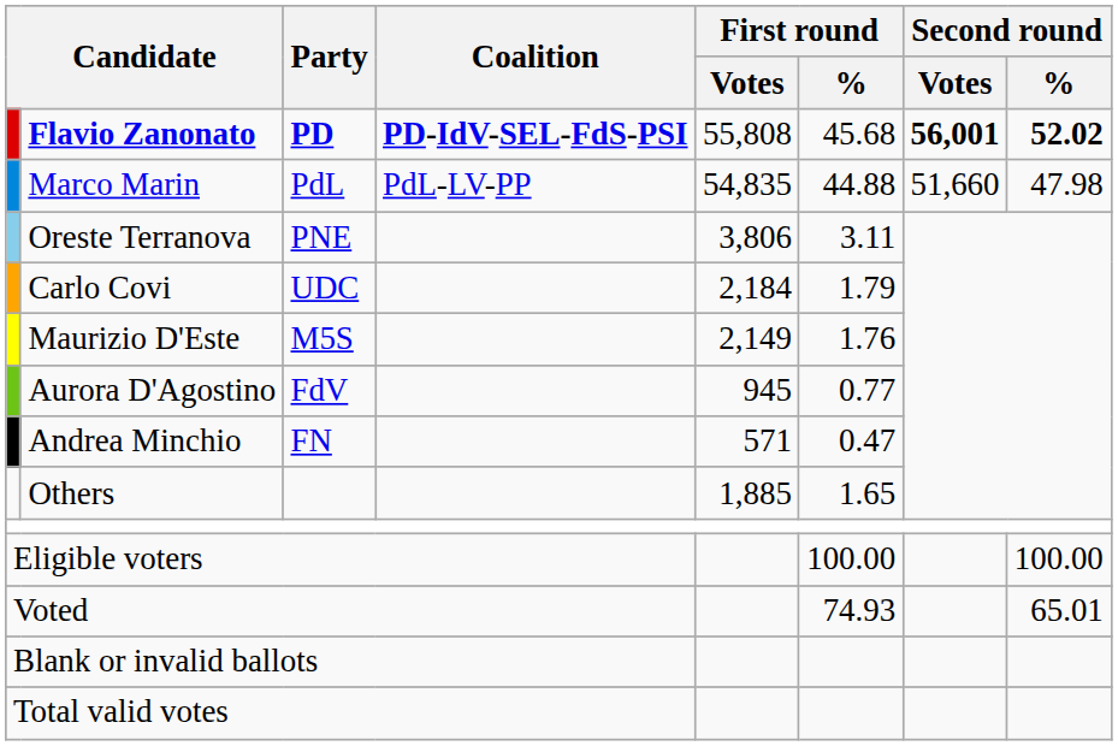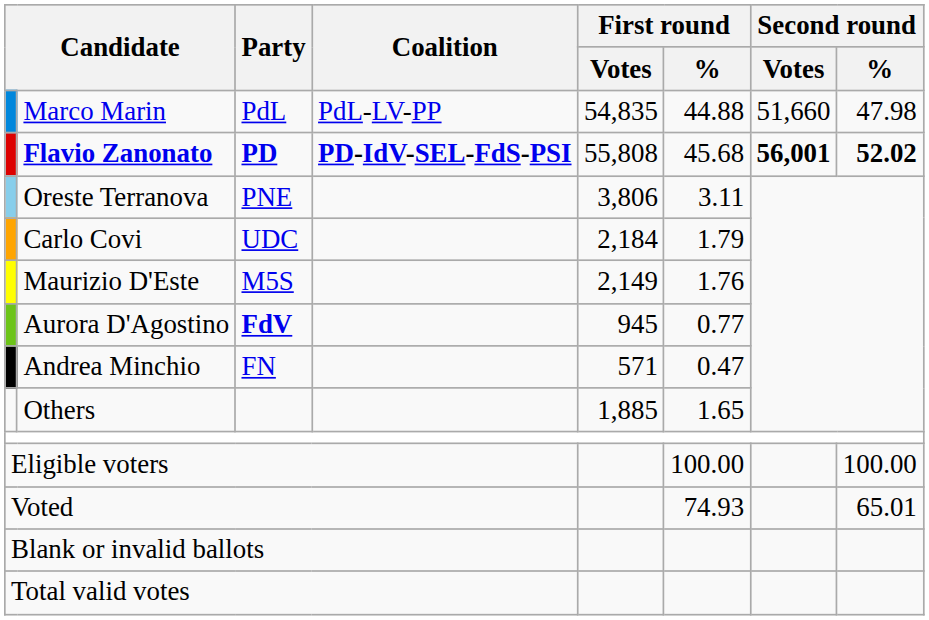rows swapped: Flavio Zanonato <-> Marco Marin
Aurora D'Agostino | Party: normal -> bold
